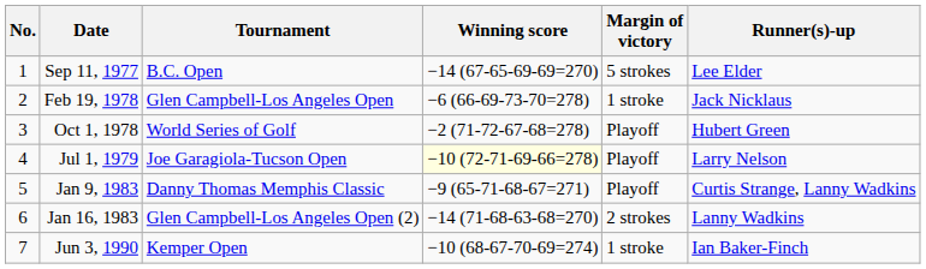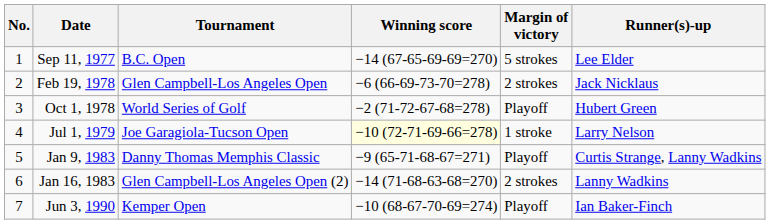Feb 19, 1978 | Margin of victory: 1 stroke -> 2 strokes
Jul 1, 1979 | Margin of victory: Playoff -> 1 stroke
Jun 3, 1990 | Margin of victory: 1 stroke -> Playoff
